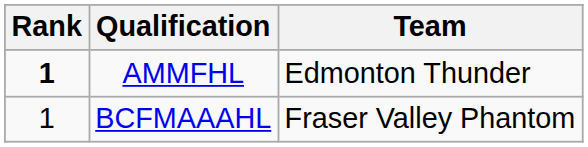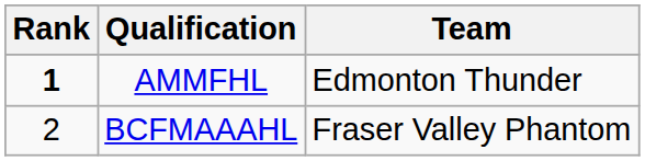BCFMAAAHL | Rank: 1 -> 2
